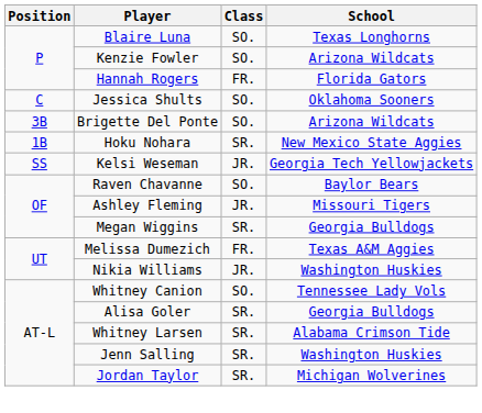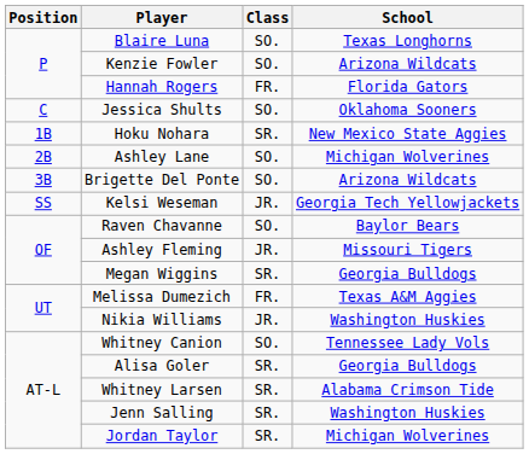rows swapped: Hoku Nohara <-> Brigette Del Ponte
+ row: 2B | Ashley Lane | SO. | Michigan Wolverines
